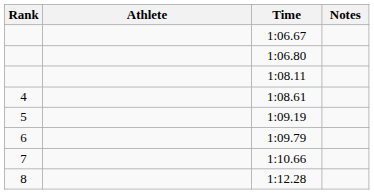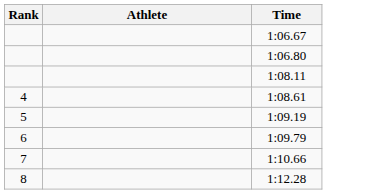- column: Notes
